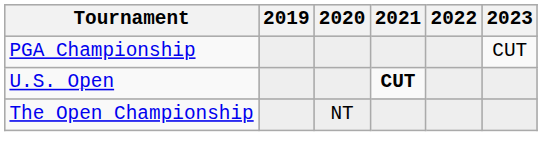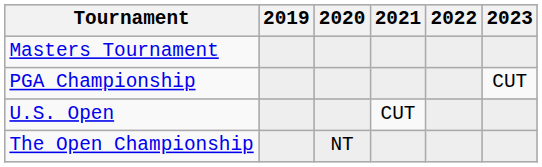+ row: Masters Tournament
U.S. Open | 2021: bold -> normal
